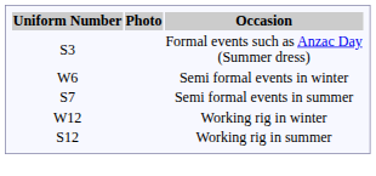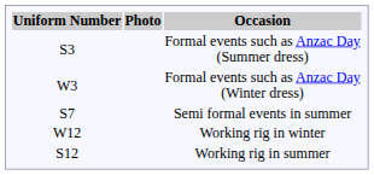+ row: W3 | Formal events such as Anzac Day (Winter dress)
- row: W6 | Semi formal events in winter
